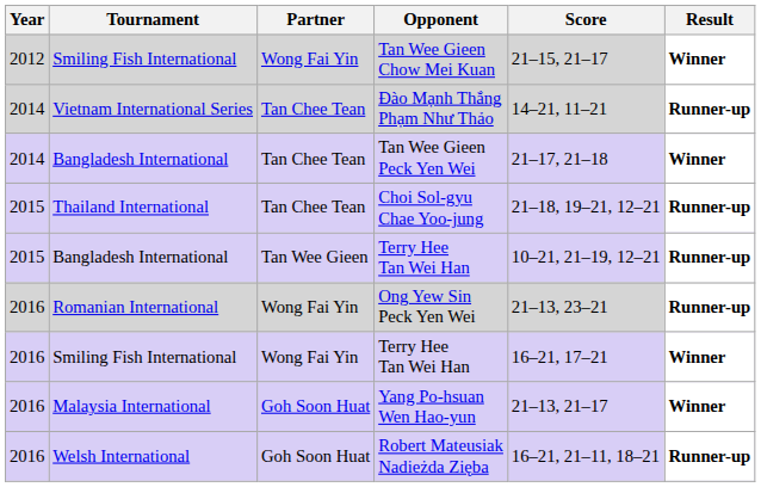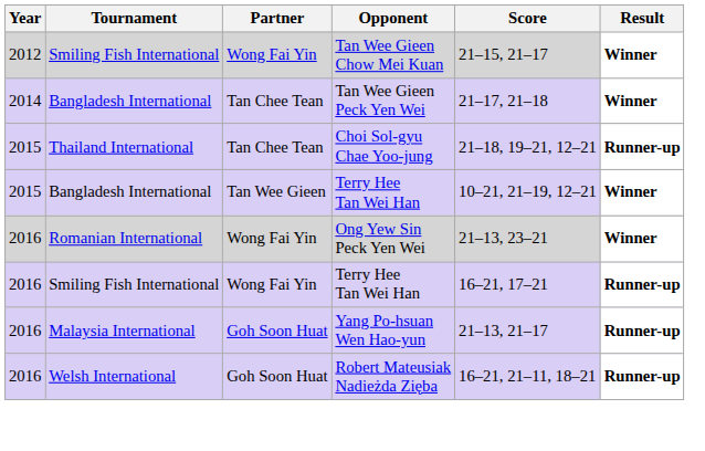- row: 2014 | Vietnam International Series | Tan Chee Tean | Đào Mạnh Thắng Phạm Như Thảo | 14–21, 11–21 | Runner-up
Bangladesh International / Terry Hee Tan Wei Han | Result: Runner-up -> Winner
Ong Yew Sin Peck Yen Wei | Result: Runner-up -> Winner
Smiling Fish International / Terry Hee Tan Wei Han | Result: Winner -> Runner-up
Yang Po-hsuan Wen Hao-yun | Result: Winner -> Runner-up
